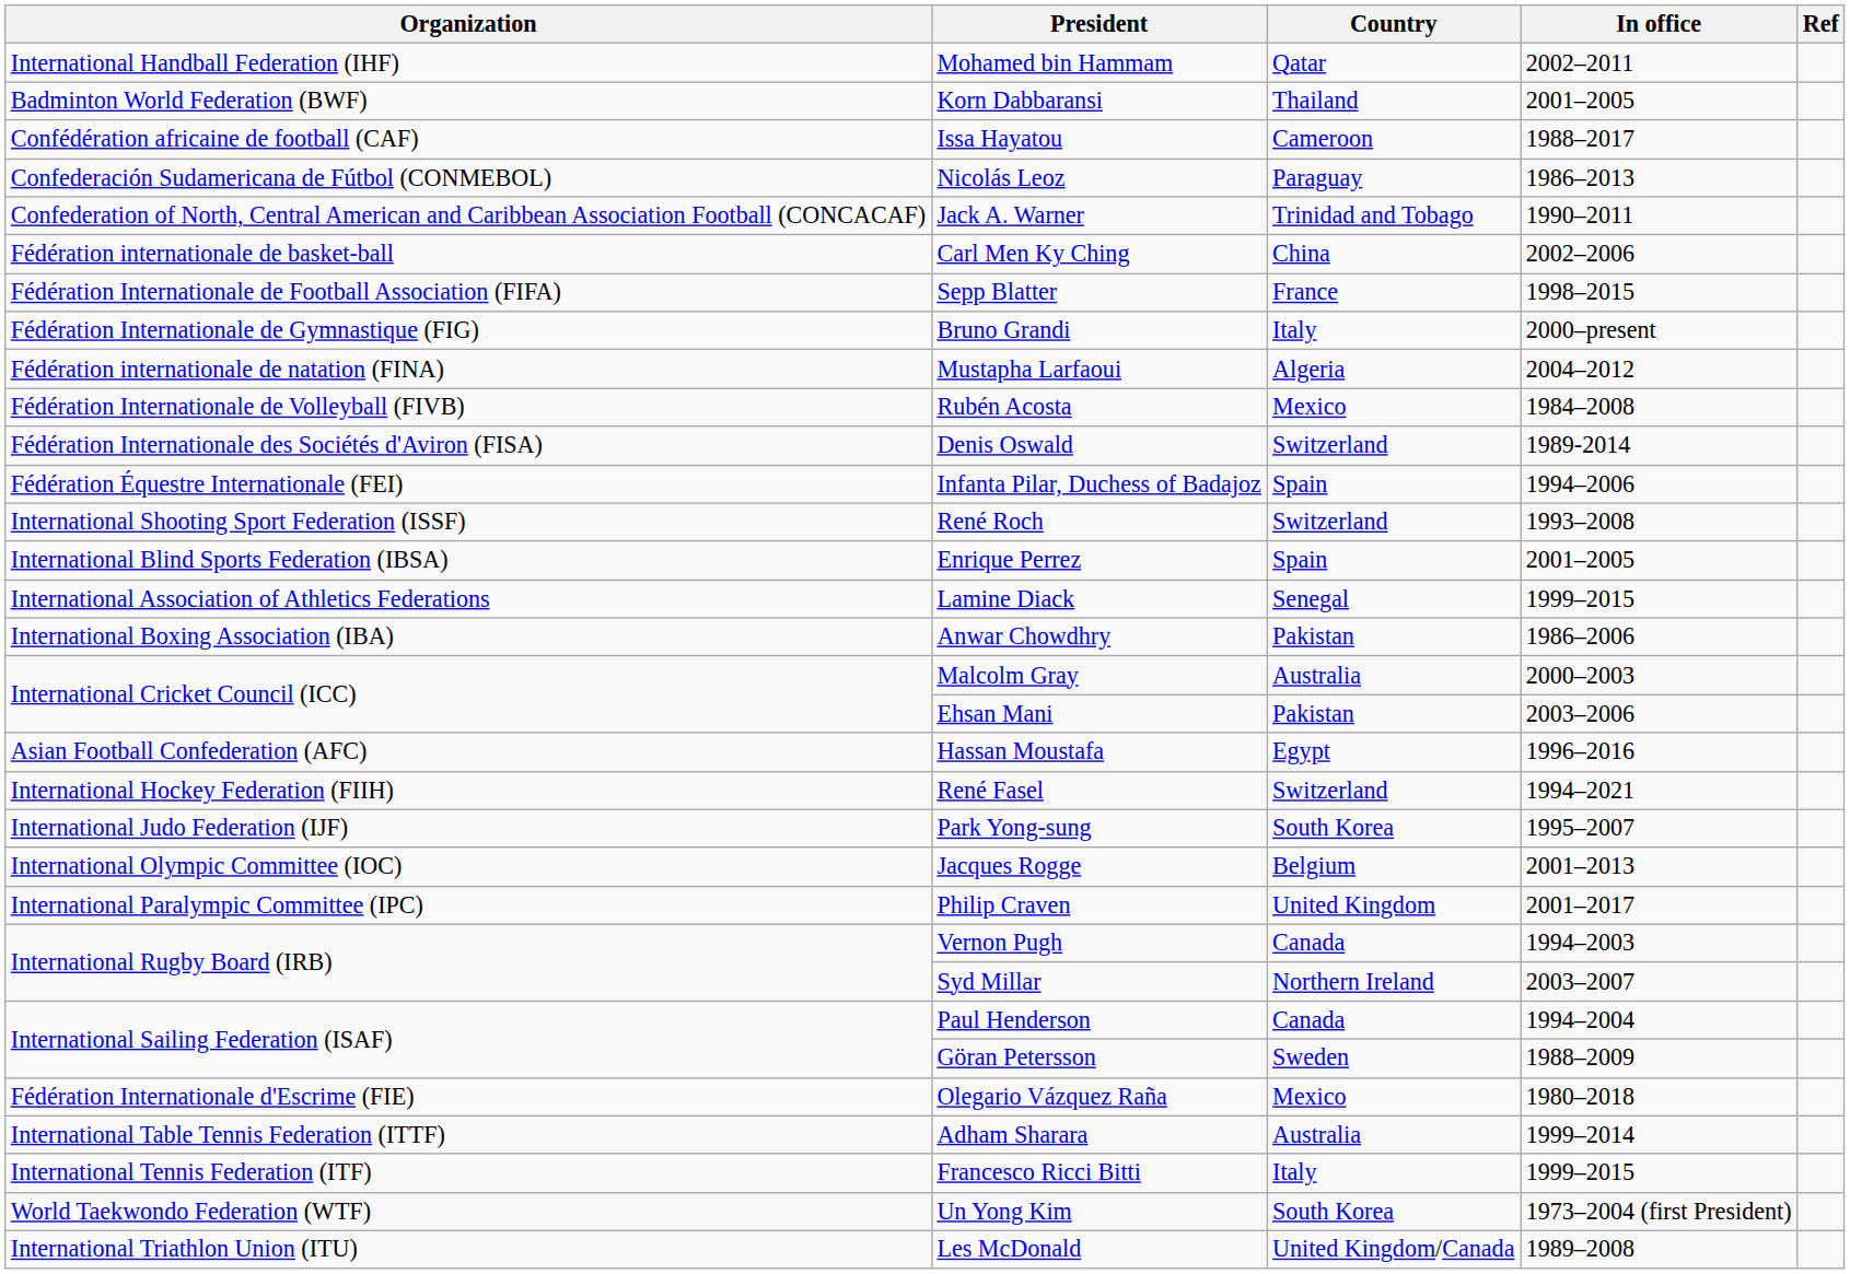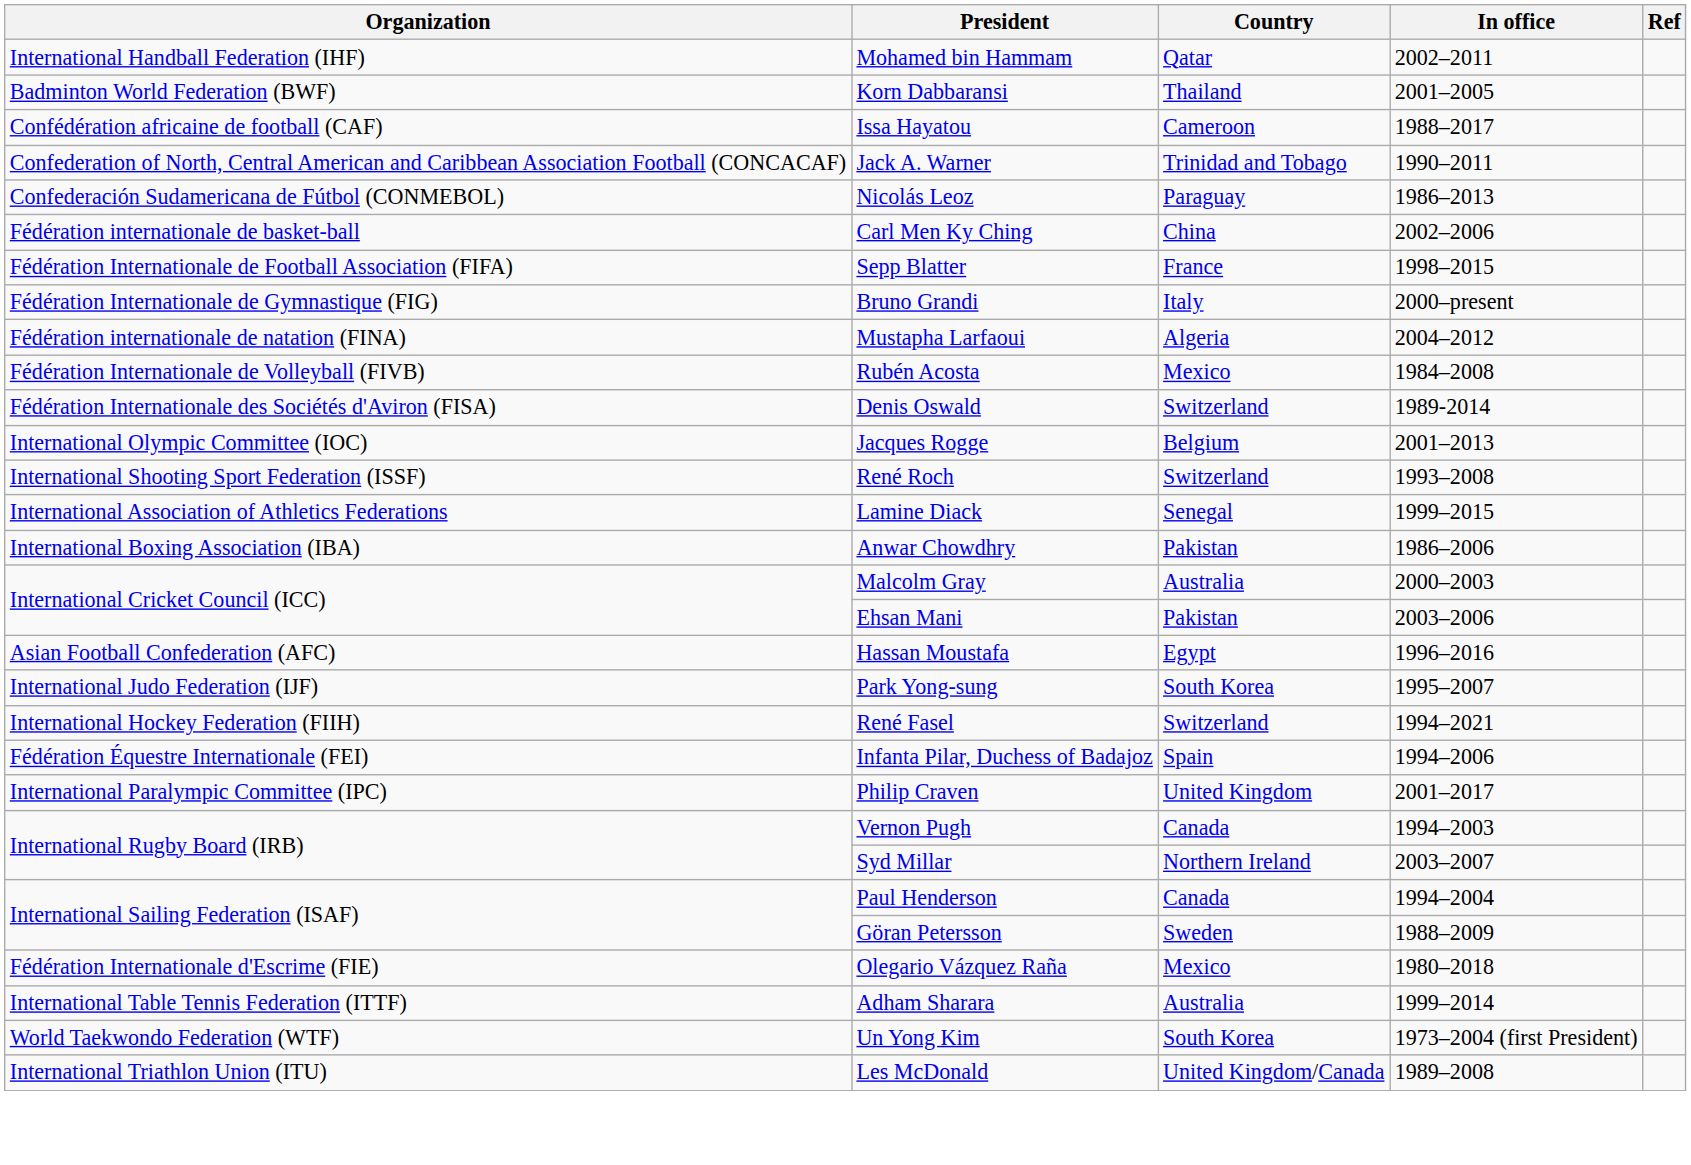rows swapped: Jack A. Warner <-> Nicolás Leoz
rows swapped: Infanta Pilar, Duchess of Badajoz <-> Jacques Rogge
- row: International Blind Sports Federation (IBSA) | Enrique Perrez | Spain | 2001–2005
rows swapped: René Fasel <-> Park Yong-sung
- row: International Tennis Federation (ITF) | Francesco Ricci Bitti | Italy | 1999–2015
